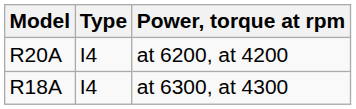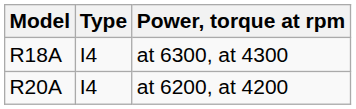rows swapped: R18A <-> R20A
